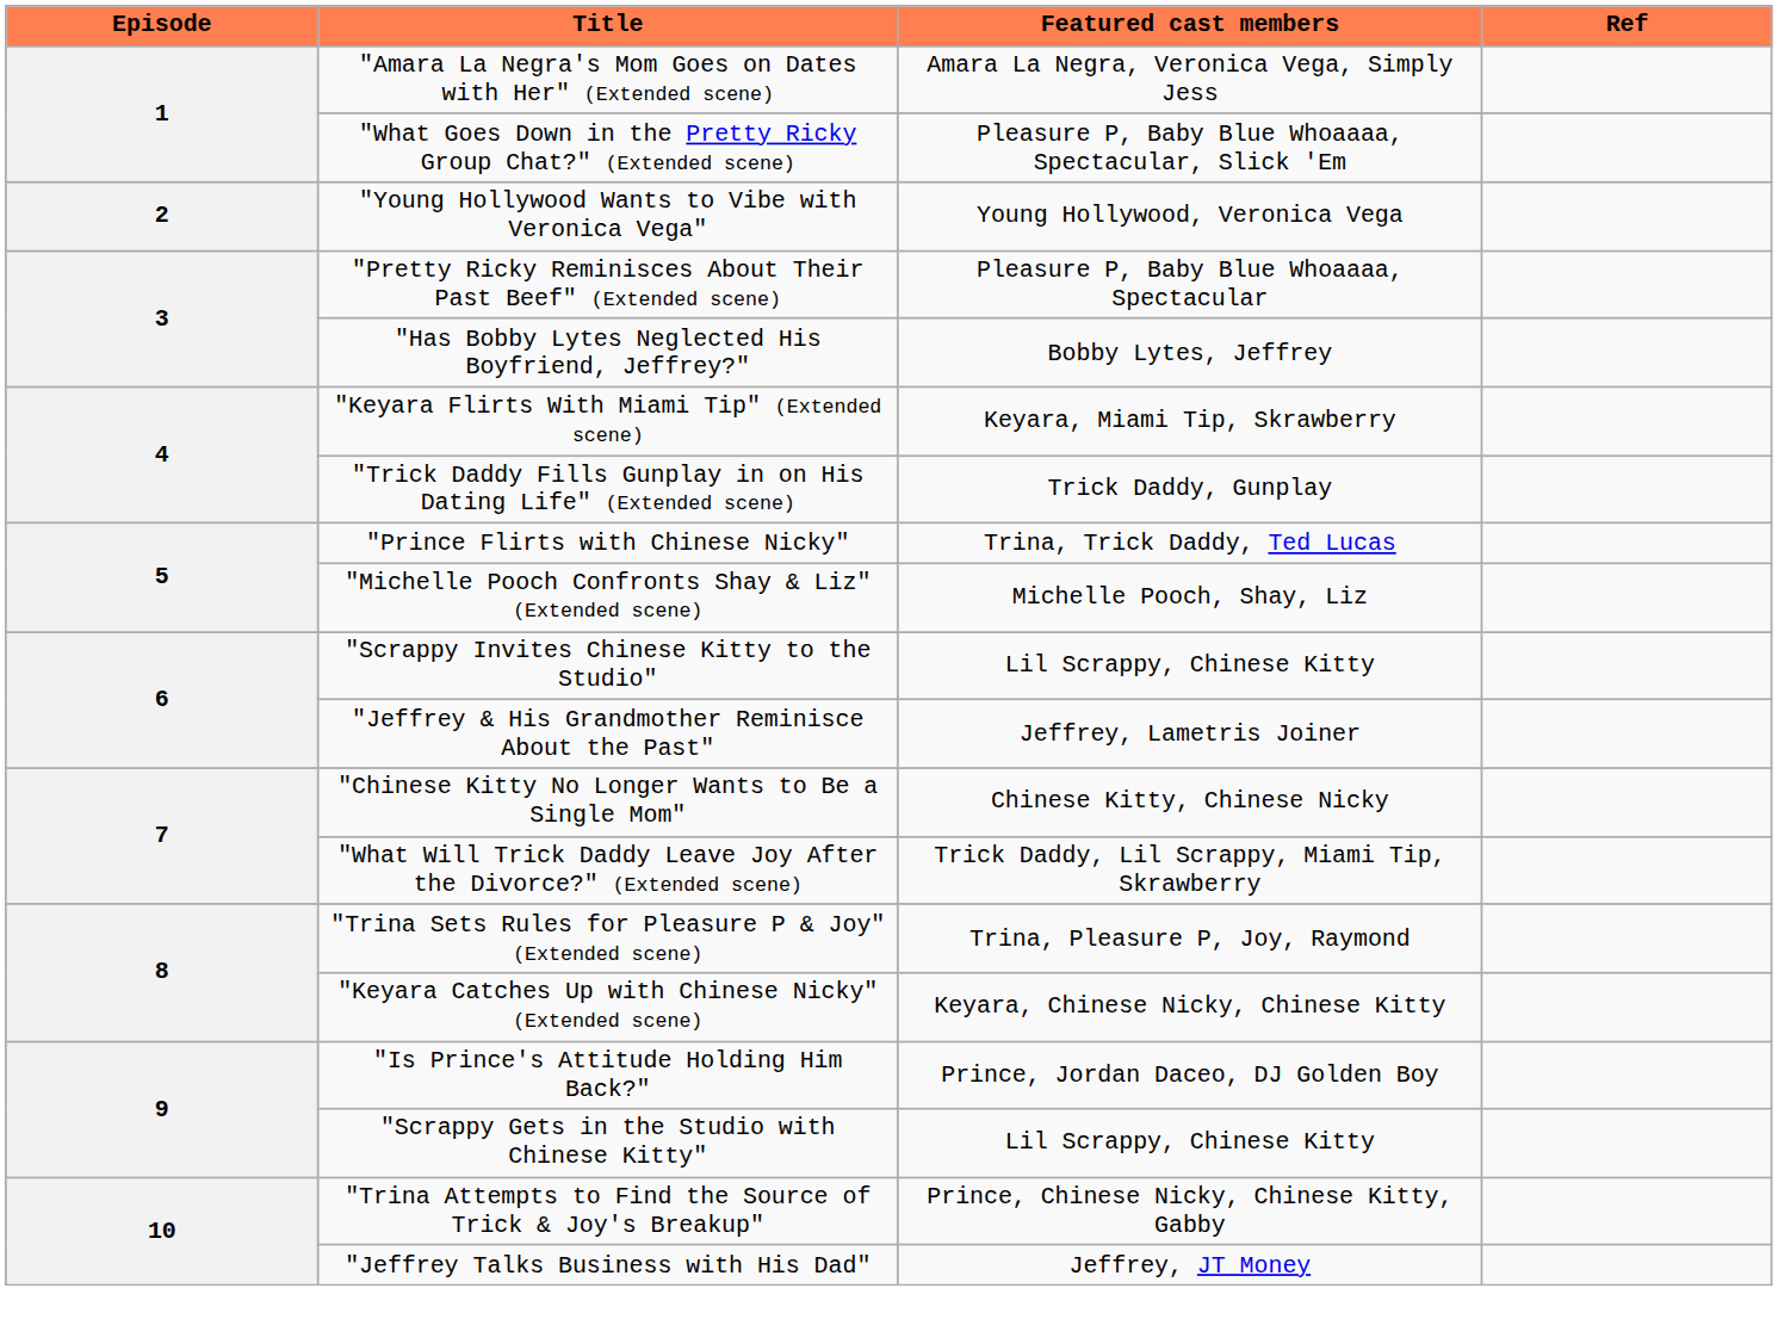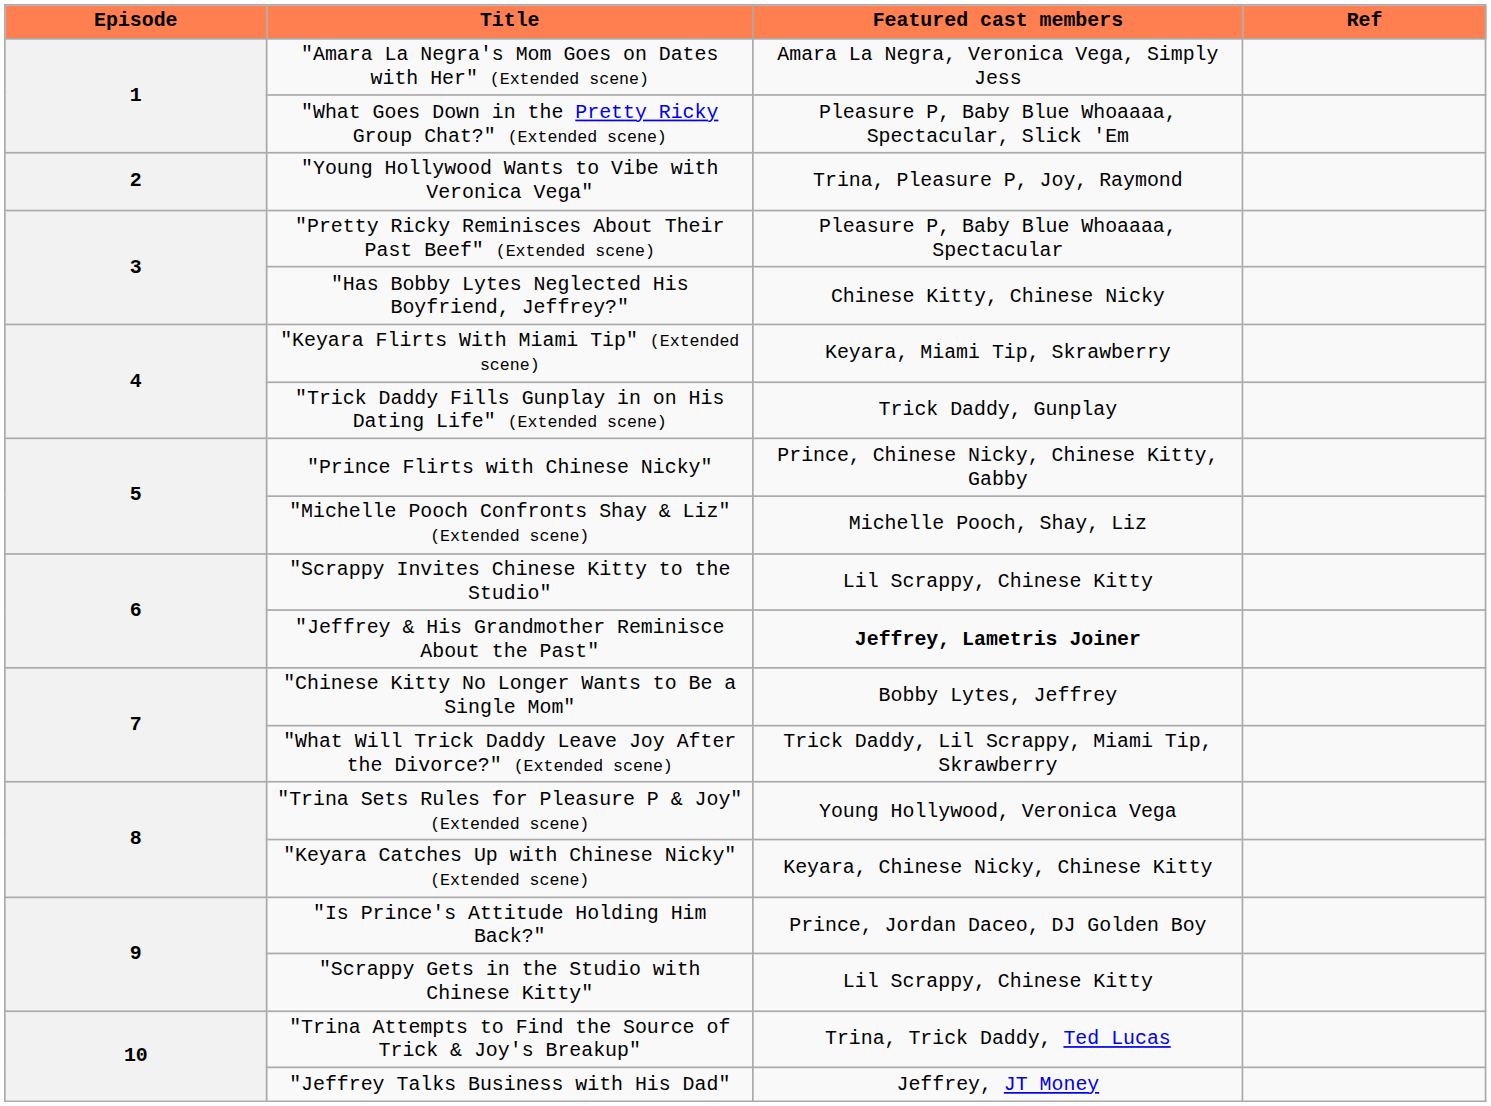"Young Hollywood Wants to Vibe with Veronica Vega" | Featured cast members: Young Hollywood, Veronica Vega -> Trina, Pleasure P, Joy, Raymond
"Has Bobby Lytes Neglected His Boyfriend, Jeffrey?" | Featured cast members: Bobby Lytes, Jeffrey -> Chinese Kitty, Chinese Nicky
"Prince Flirts with Chinese Nicky" | Featured cast members: Trina, Trick Daddy, Ted Lucas -> Prince, Chinese Nicky, Chinese Kitty, Gabby
"Jeffrey & His Grandmother Reminisce About the Past" | Featured cast members: normal -> bold
"Chinese Kitty No Longer Wants to Be a Single Mom" | Featured cast members: Chinese Kitty, Chinese Nicky -> Bobby Lytes, Jeffrey
"Trina Sets Rules for Pleasure P & Joy" (Extended scene) | Featured cast members: Trina, Pleasure P, Joy, Raymond -> Young Hollywood, Veronica Vega
"Trina Attempts to Find the Source of Trick & Joy's Breakup" | Featured cast members: Prince, Chinese Nicky, Chinese Kitty, Gabby -> Trina, Trick Daddy, Ted Lucas
